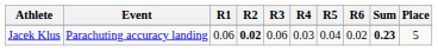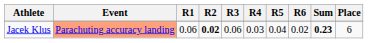Jacek Klus | Event: no background -> lightsalmon background
Jacek Klus | Place: 5 -> 6
